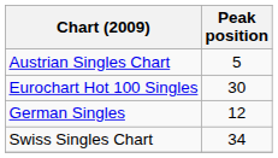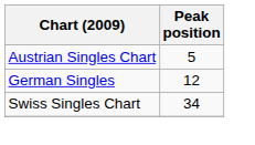- row: Eurochart Hot 100 Singles | 30
